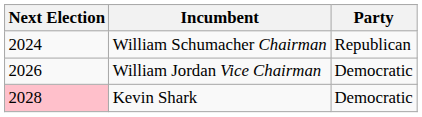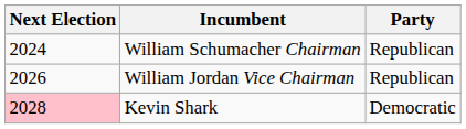William Jordan Vice Chairman | Party: Democratic -> Republican
